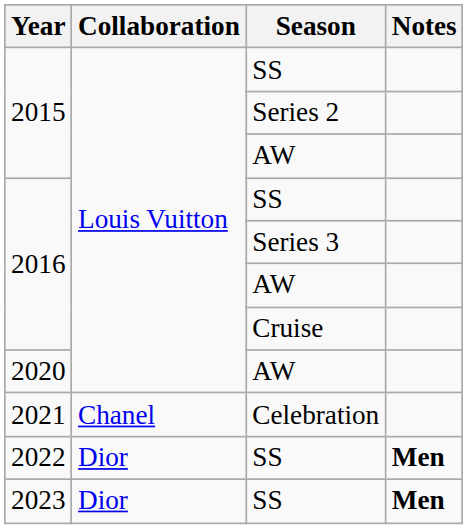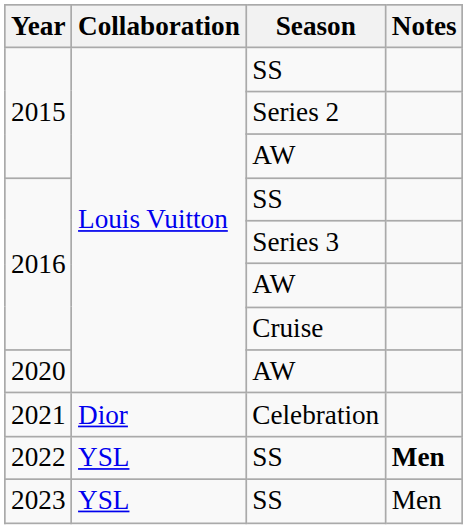2021 | Collaboration: Chanel -> Dior
2022 | Collaboration: Dior -> YSL
2023 | Collaboration: Dior -> YSL
2023 | Notes: bold -> normal
